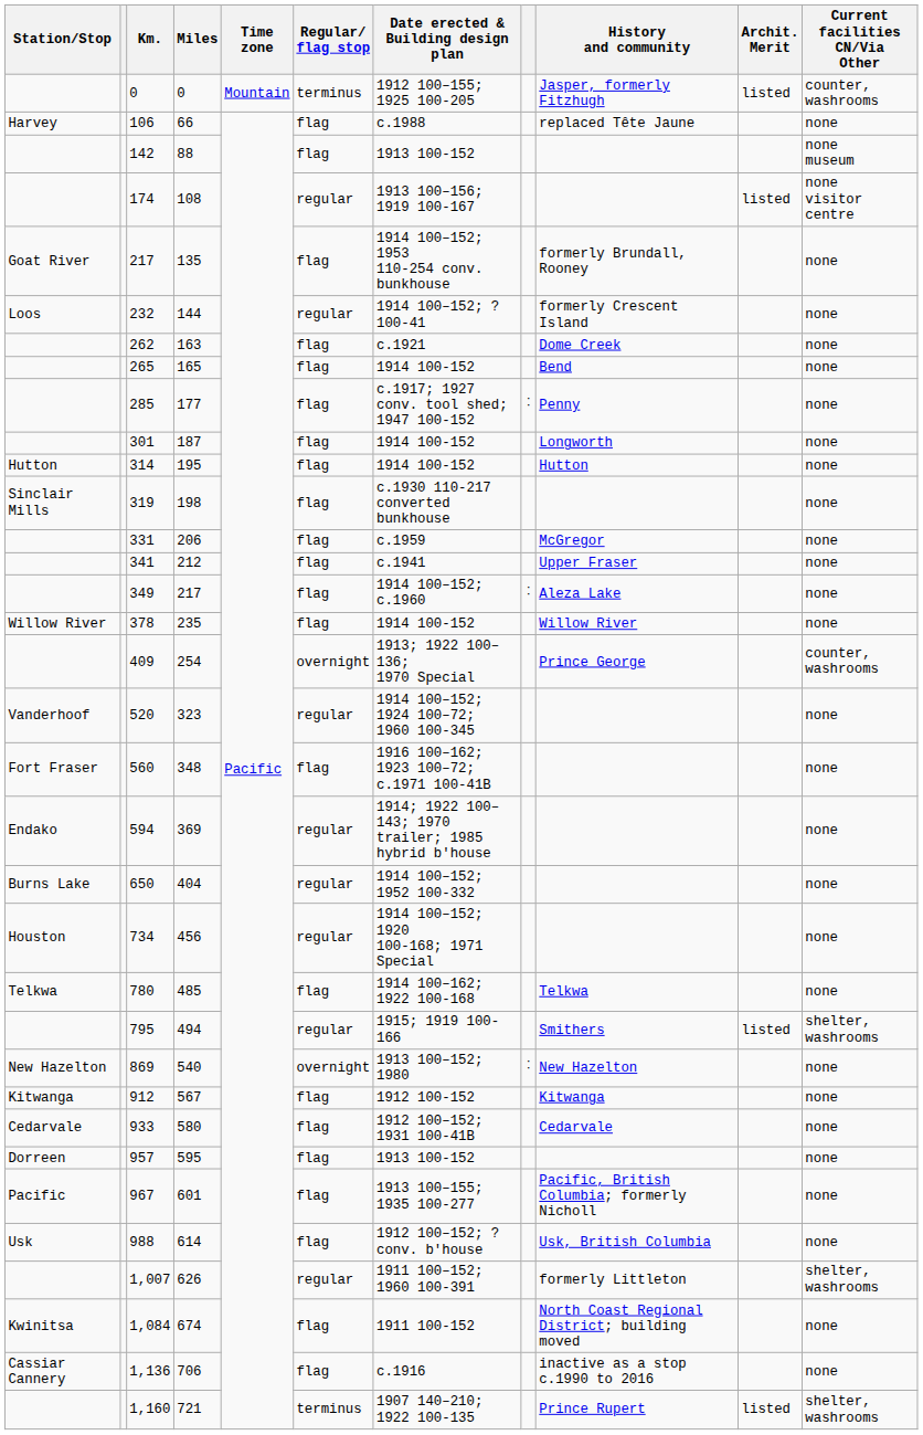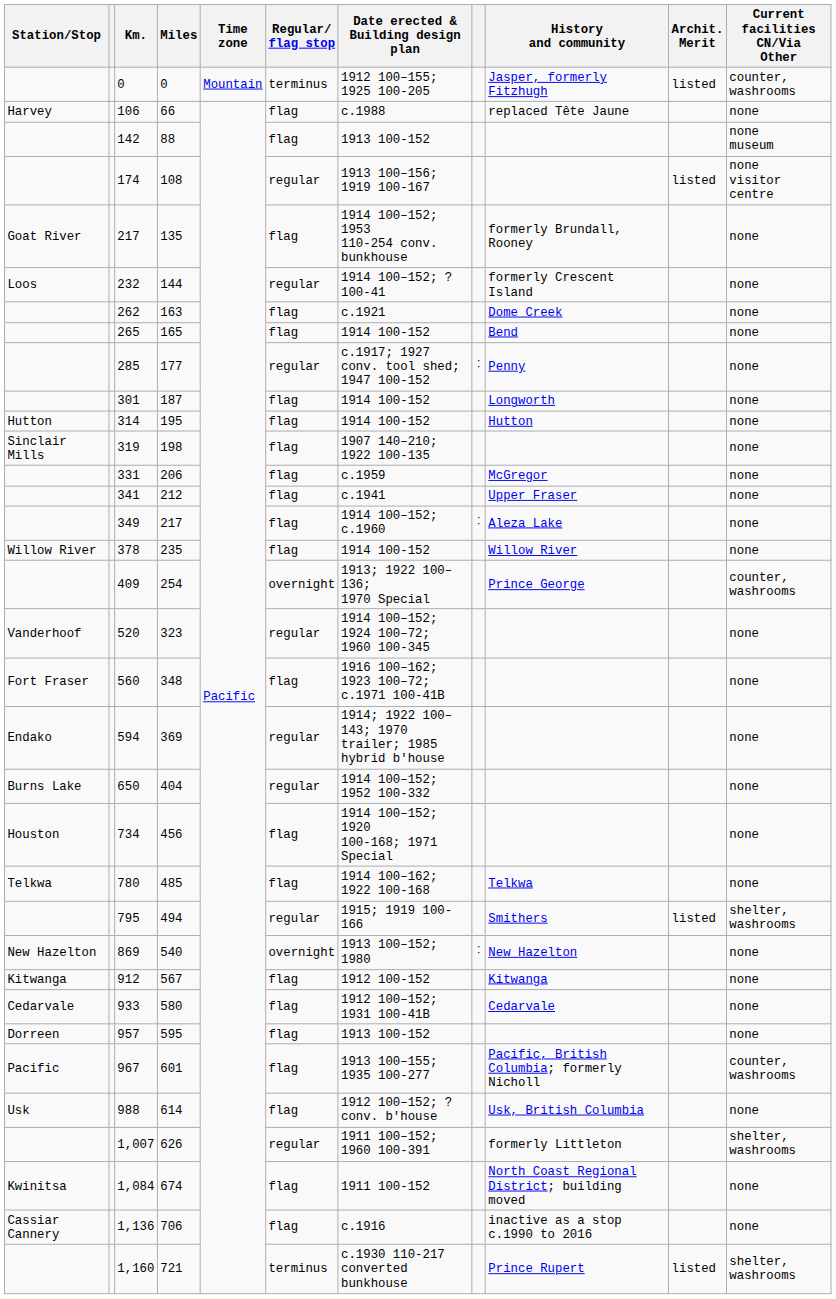285 | Regular/ flag stop: flag -> regular
319 | Date erected & Building design plan: c.1930 110-217 converted bunkhouse -> 1907 140–210; 1922 100-135
734 | Regular/ flag stop: regular -> flag
967 | Current facilities CN/Via Other: none -> counter, washrooms
1,160 | Date erected & Building design plan: 1907 140–210; 1922 100-135 -> c.1930 110-217 converted bunkhouse
